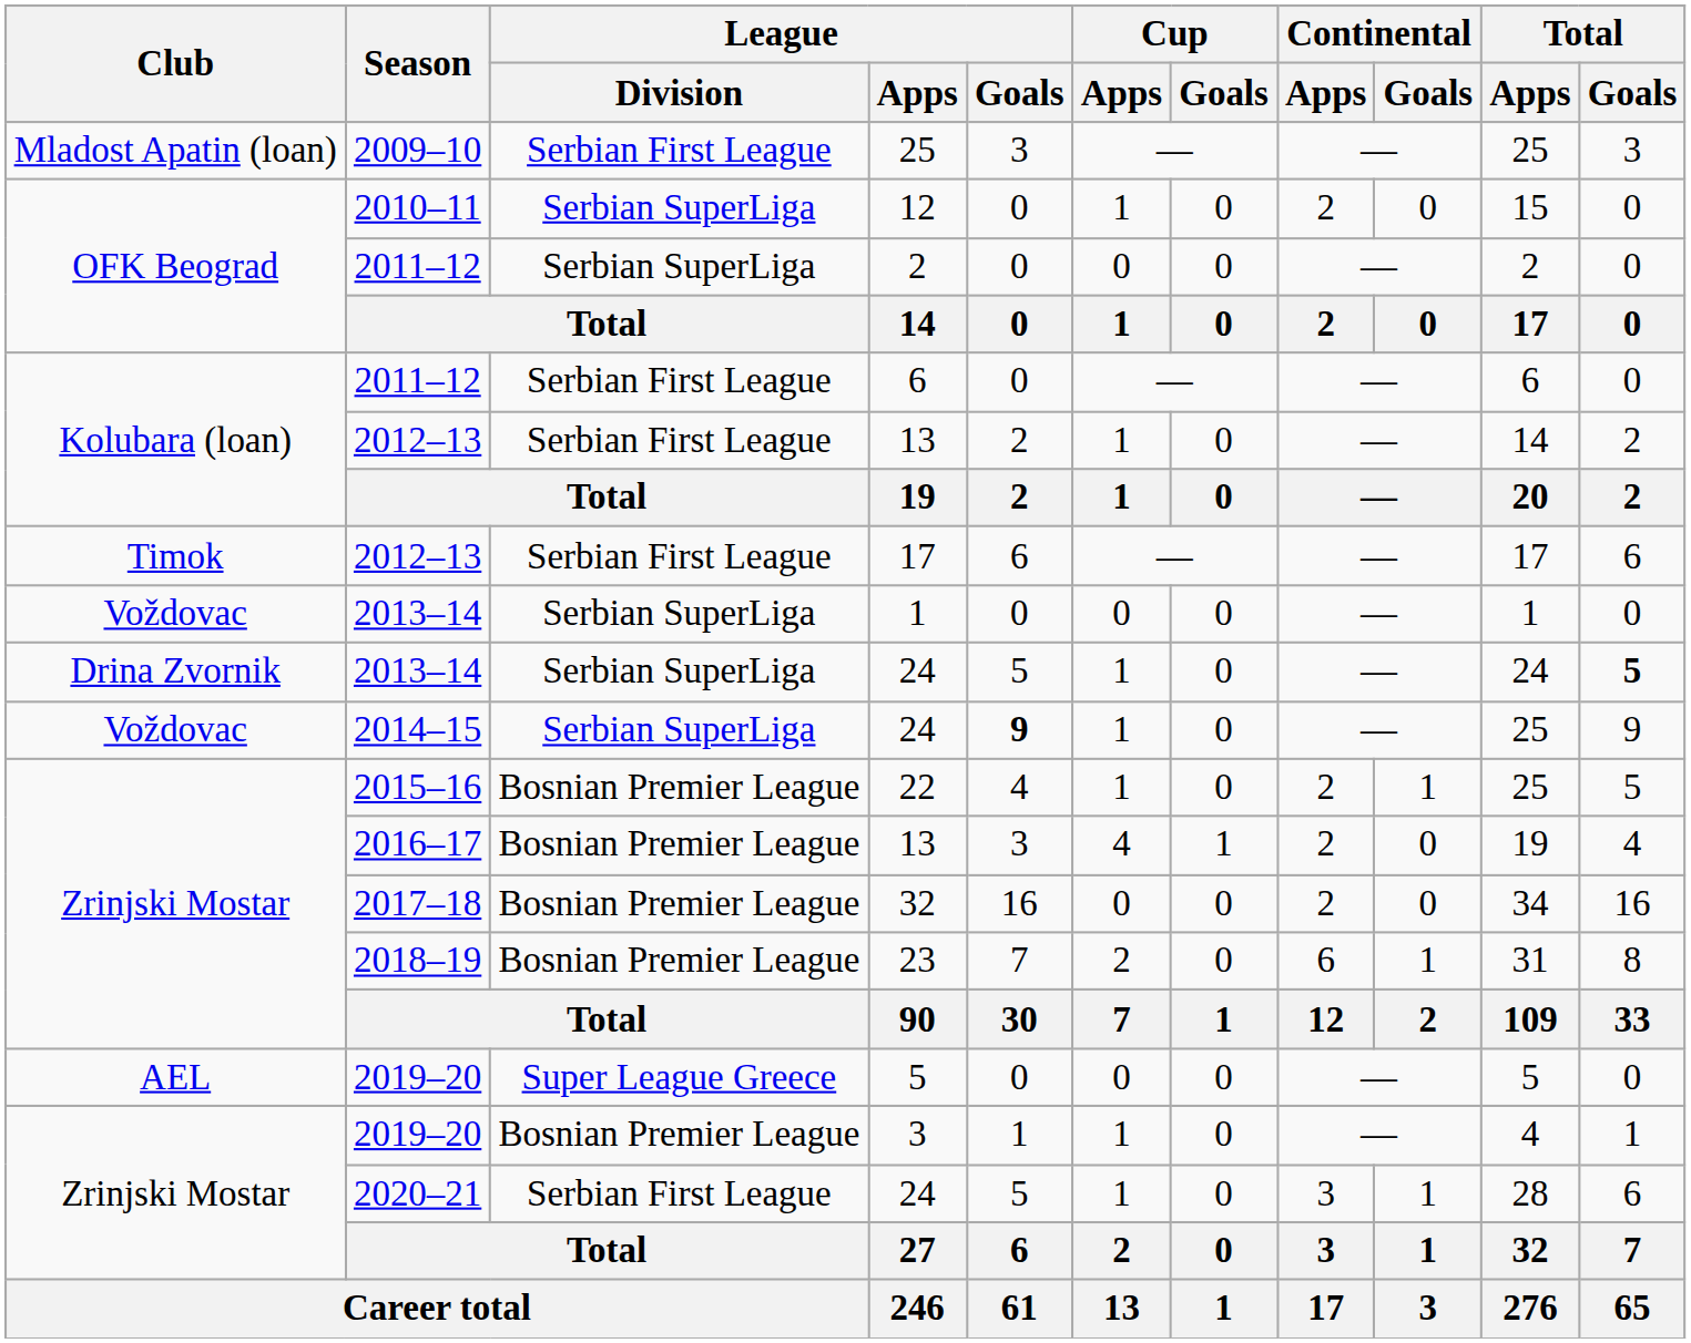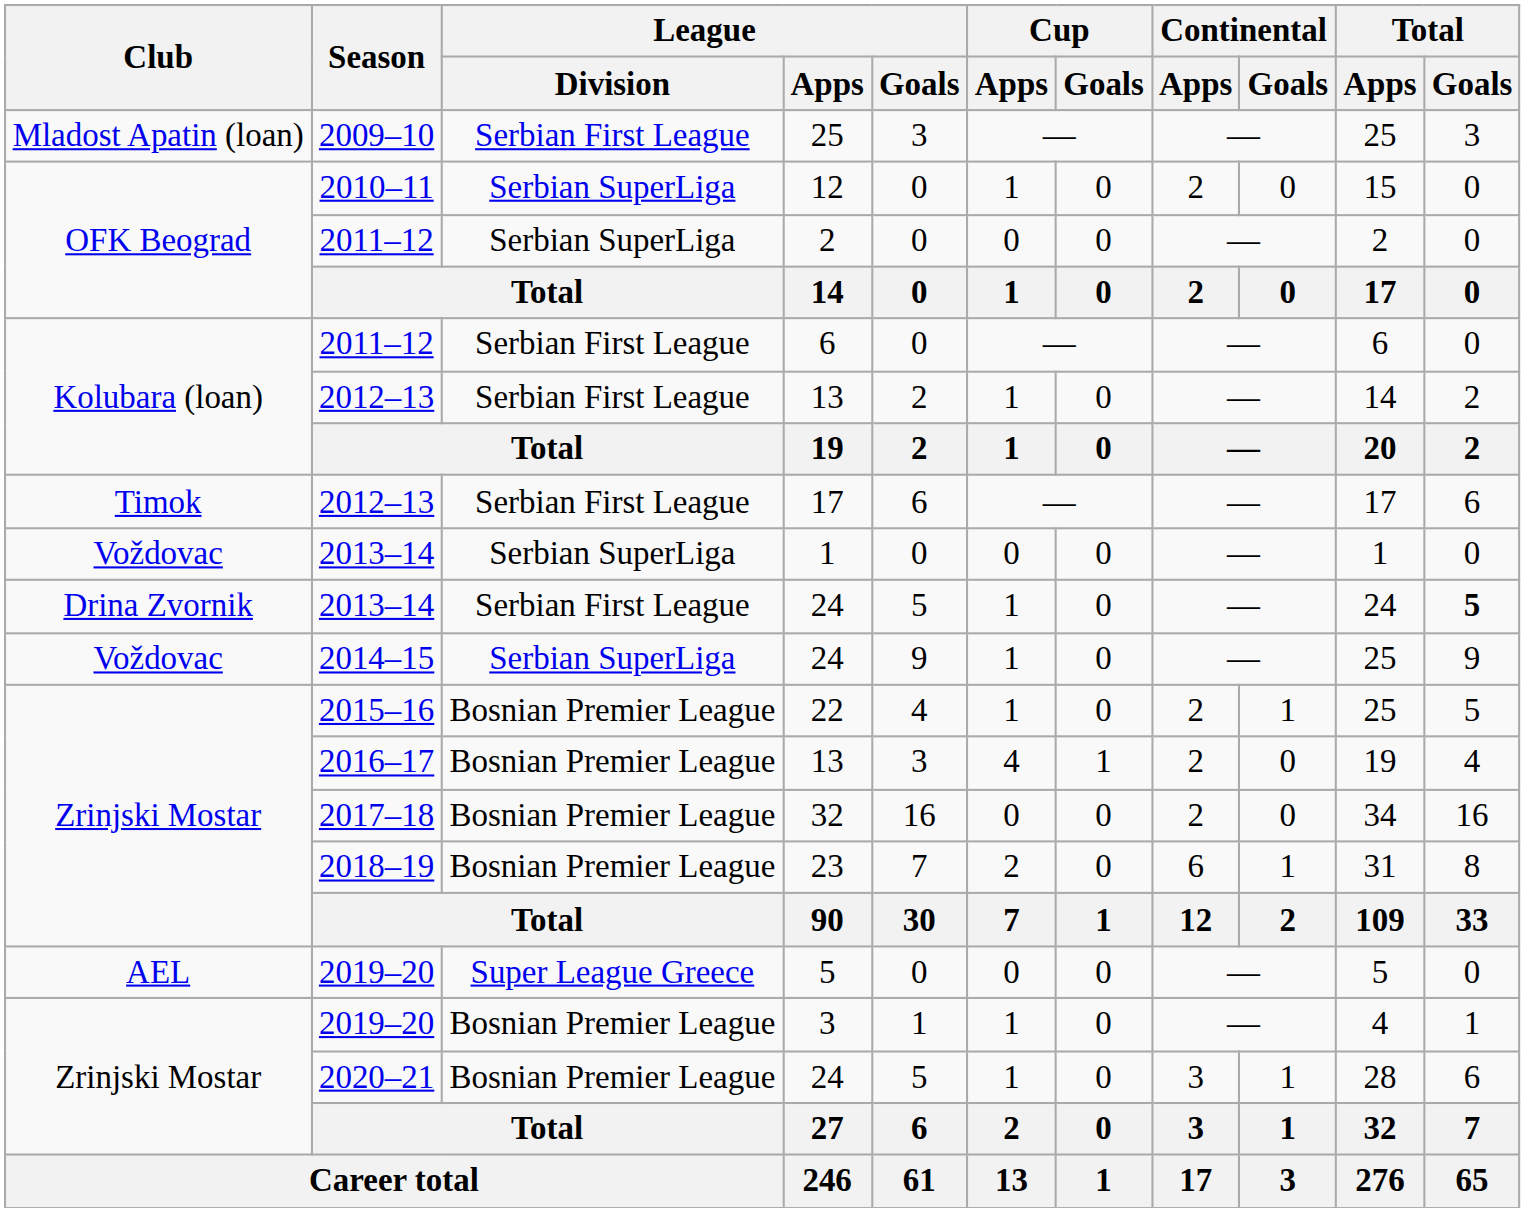2013–14 / 24 | League / Division: Serbian SuperLiga -> Serbian First League
2014–15 / 24 | League / Goals: bold -> normal
2020–21 / 24 | League / Division: Serbian First League -> Bosnian Premier League
